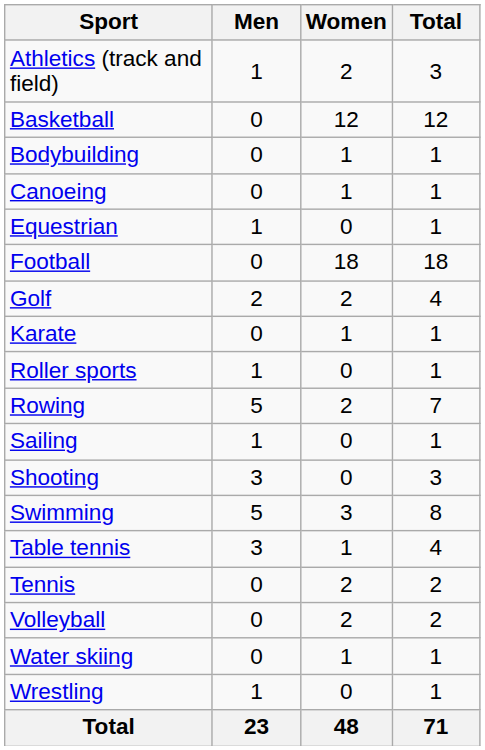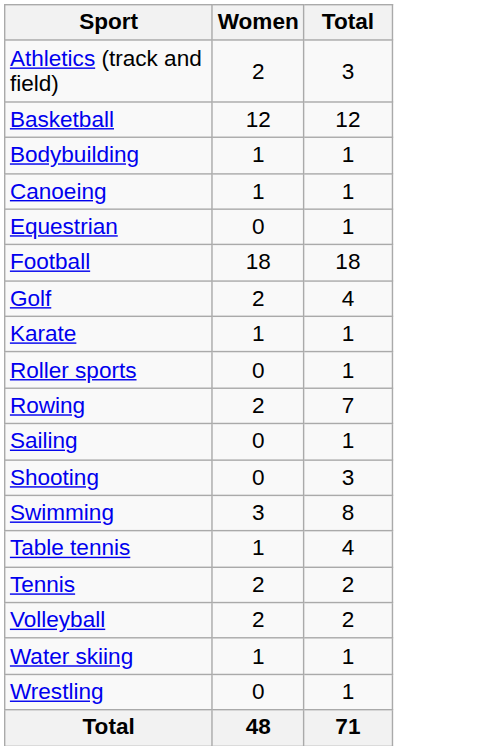- column: Men | 1 | 0 | 0 | 0 | 1 | 0 | 2 | 0 | 1 | 5 | 1 | 3 | 5 | 3 | 0 | 0 | 0 | 1 | 23
